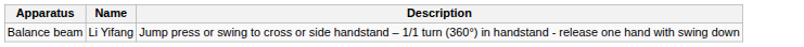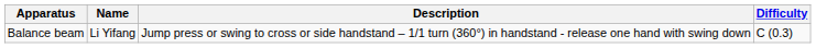+ column: Difficulty | C (0.3)
